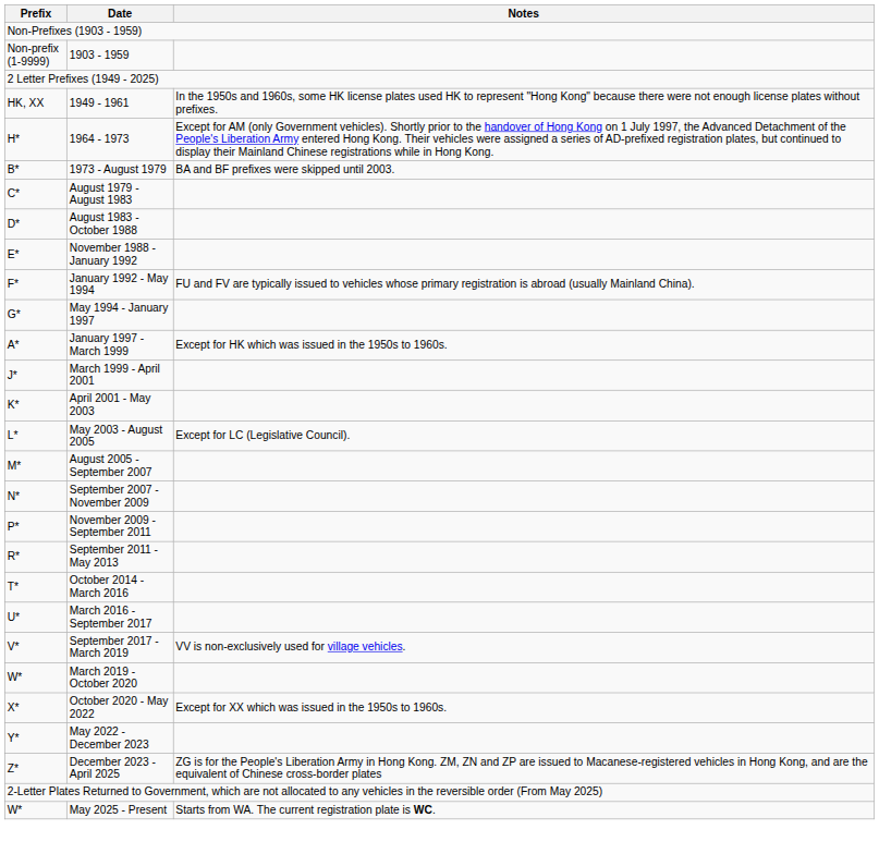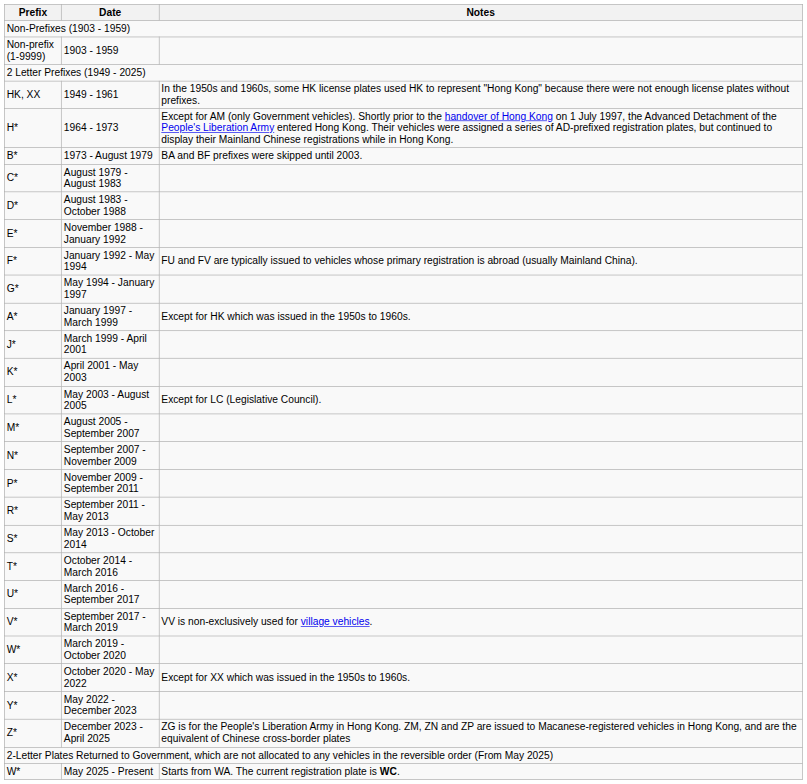+ row: S* | May 2013 - October 2014
